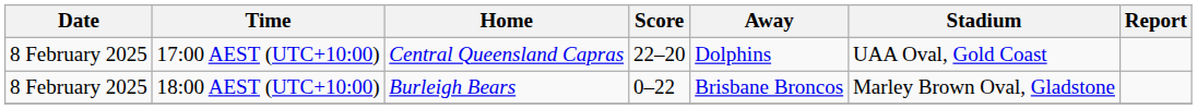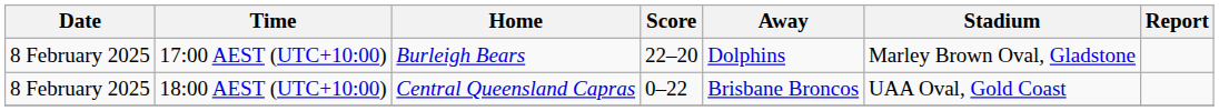17:00 AEST (UTC+10:00) | Home: Central Queensland Capras -> Burleigh Bears
17:00 AEST (UTC+10:00) | Stadium: UAA Oval, Gold Coast -> Marley Brown Oval, Gladstone
18:00 AEST (UTC+10:00) | Home: Burleigh Bears -> Central Queensland Capras
18:00 AEST (UTC+10:00) | Stadium: Marley Brown Oval, Gladstone -> UAA Oval, Gold Coast
